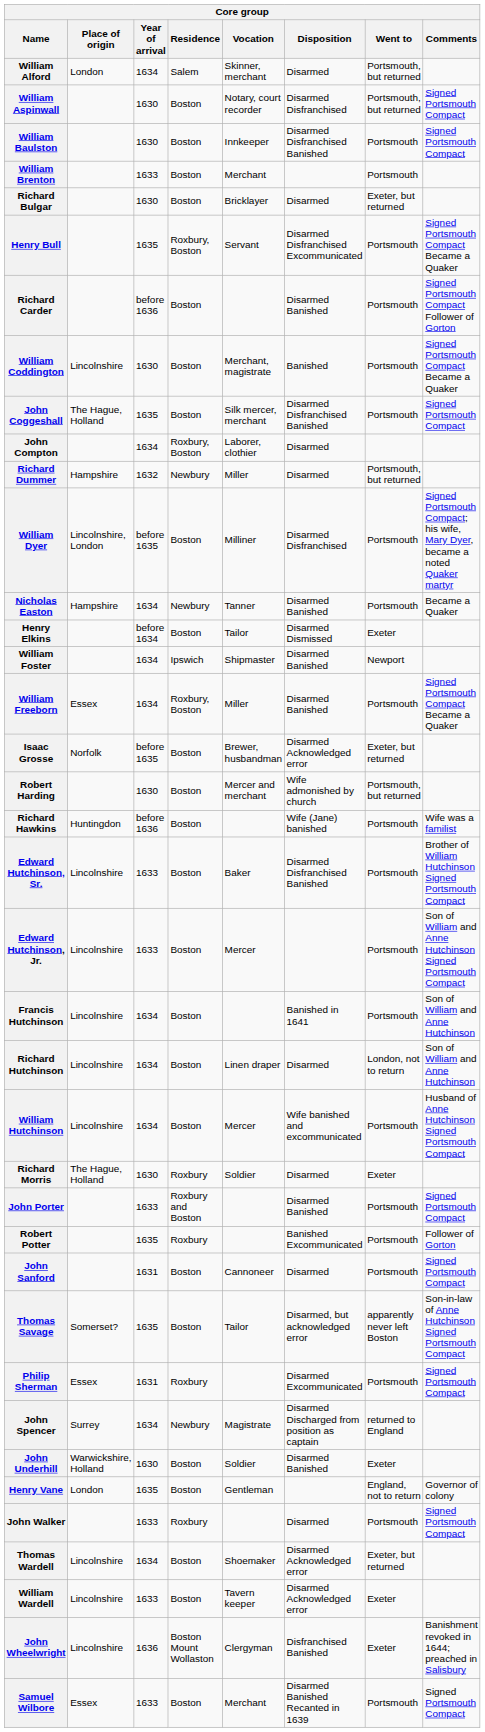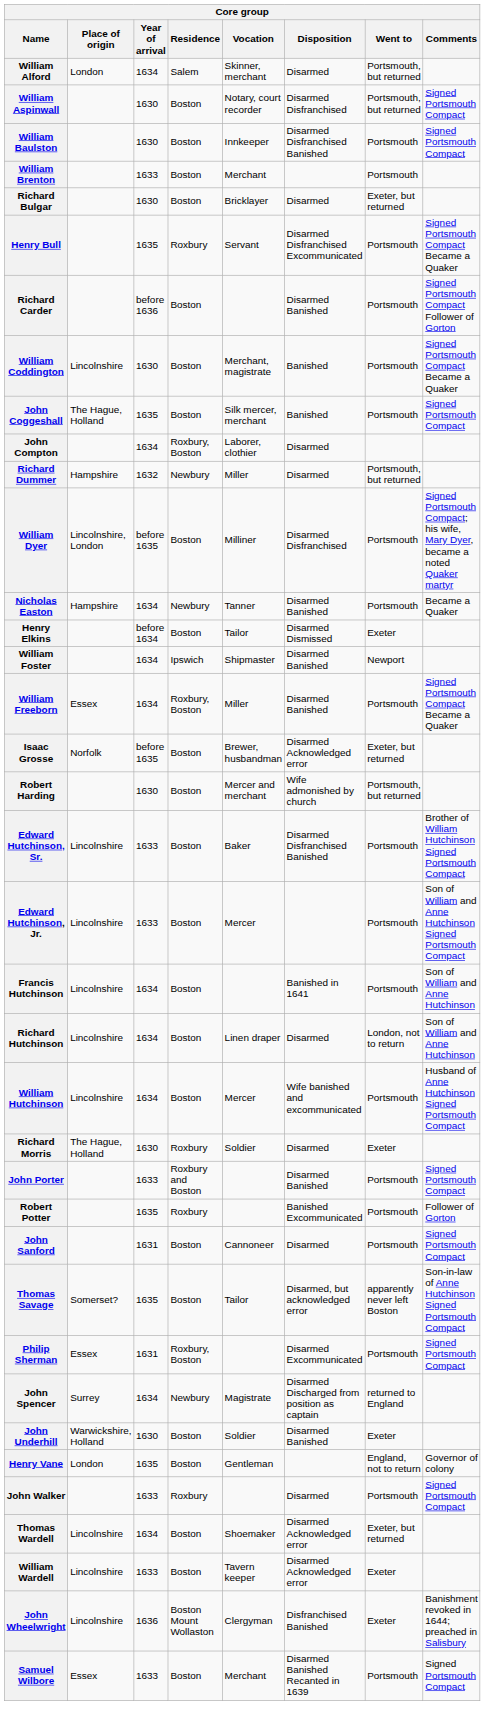Henry Bull | Residence: Roxbury, Boston -> Roxbury
John Coggeshall | Disposition: Disarmed Disfranchised Banished -> Banished
- row: Richard Hawkins | Huntingdon | before 1636 | Boston | Wife (Jane) banished | Portsmouth | Wife was a familist
Philip Sherman | Residence: Roxbury -> Roxbury, Boston
